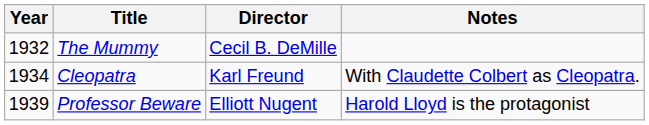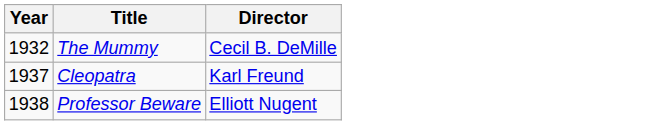- column: Notes | With Claudette Colbert as Cleopatra. | Harold Lloyd is the protagonist
Cleopatra | Year: 1934 -> 1937
Professor Beware | Year: 1939 -> 1938
